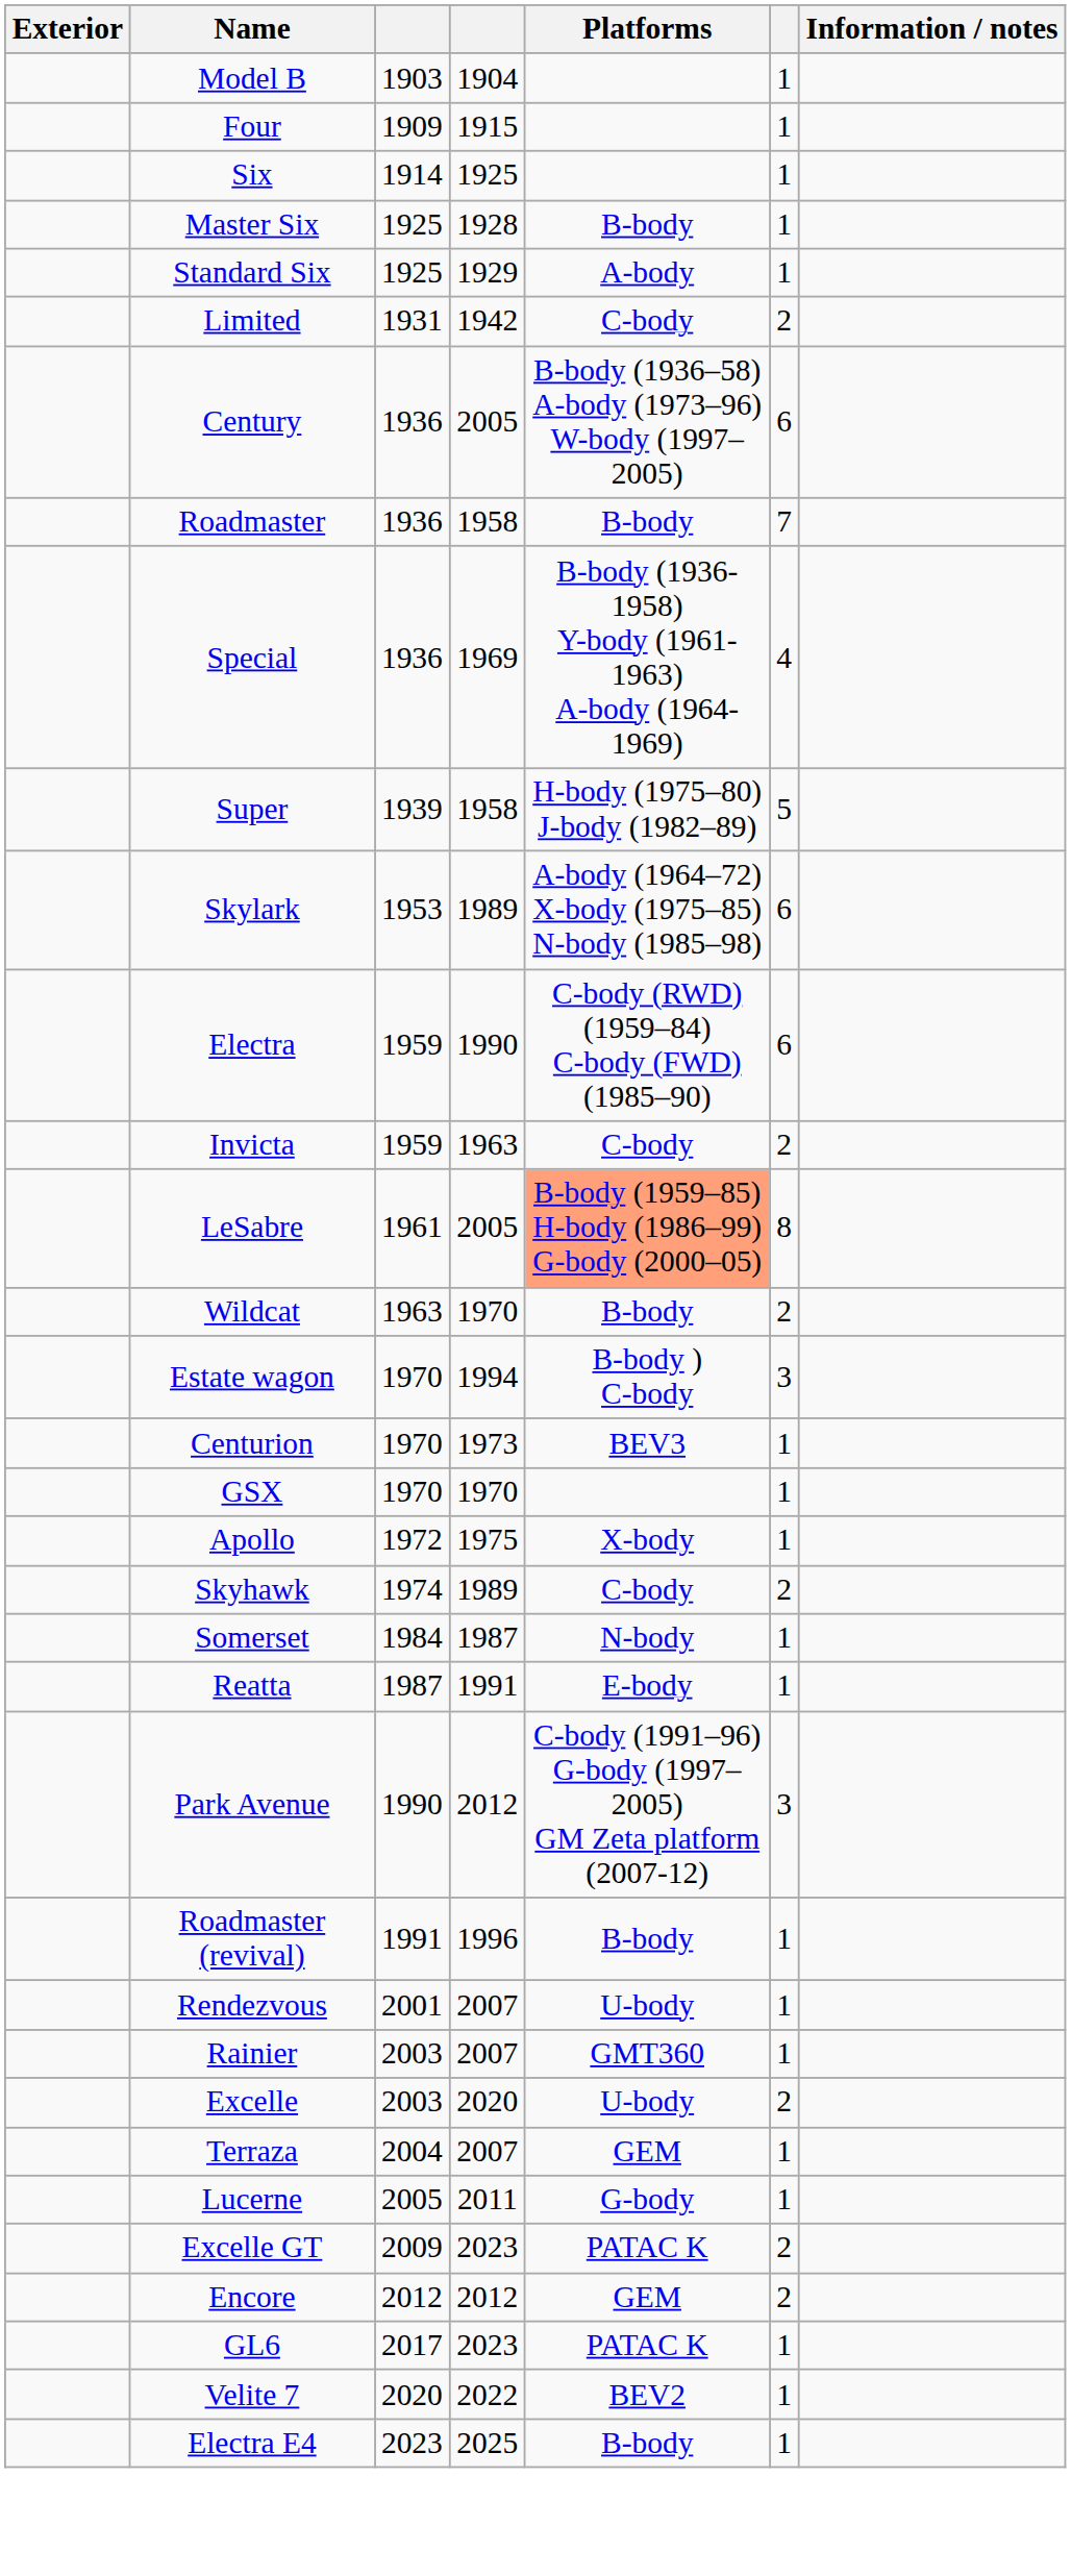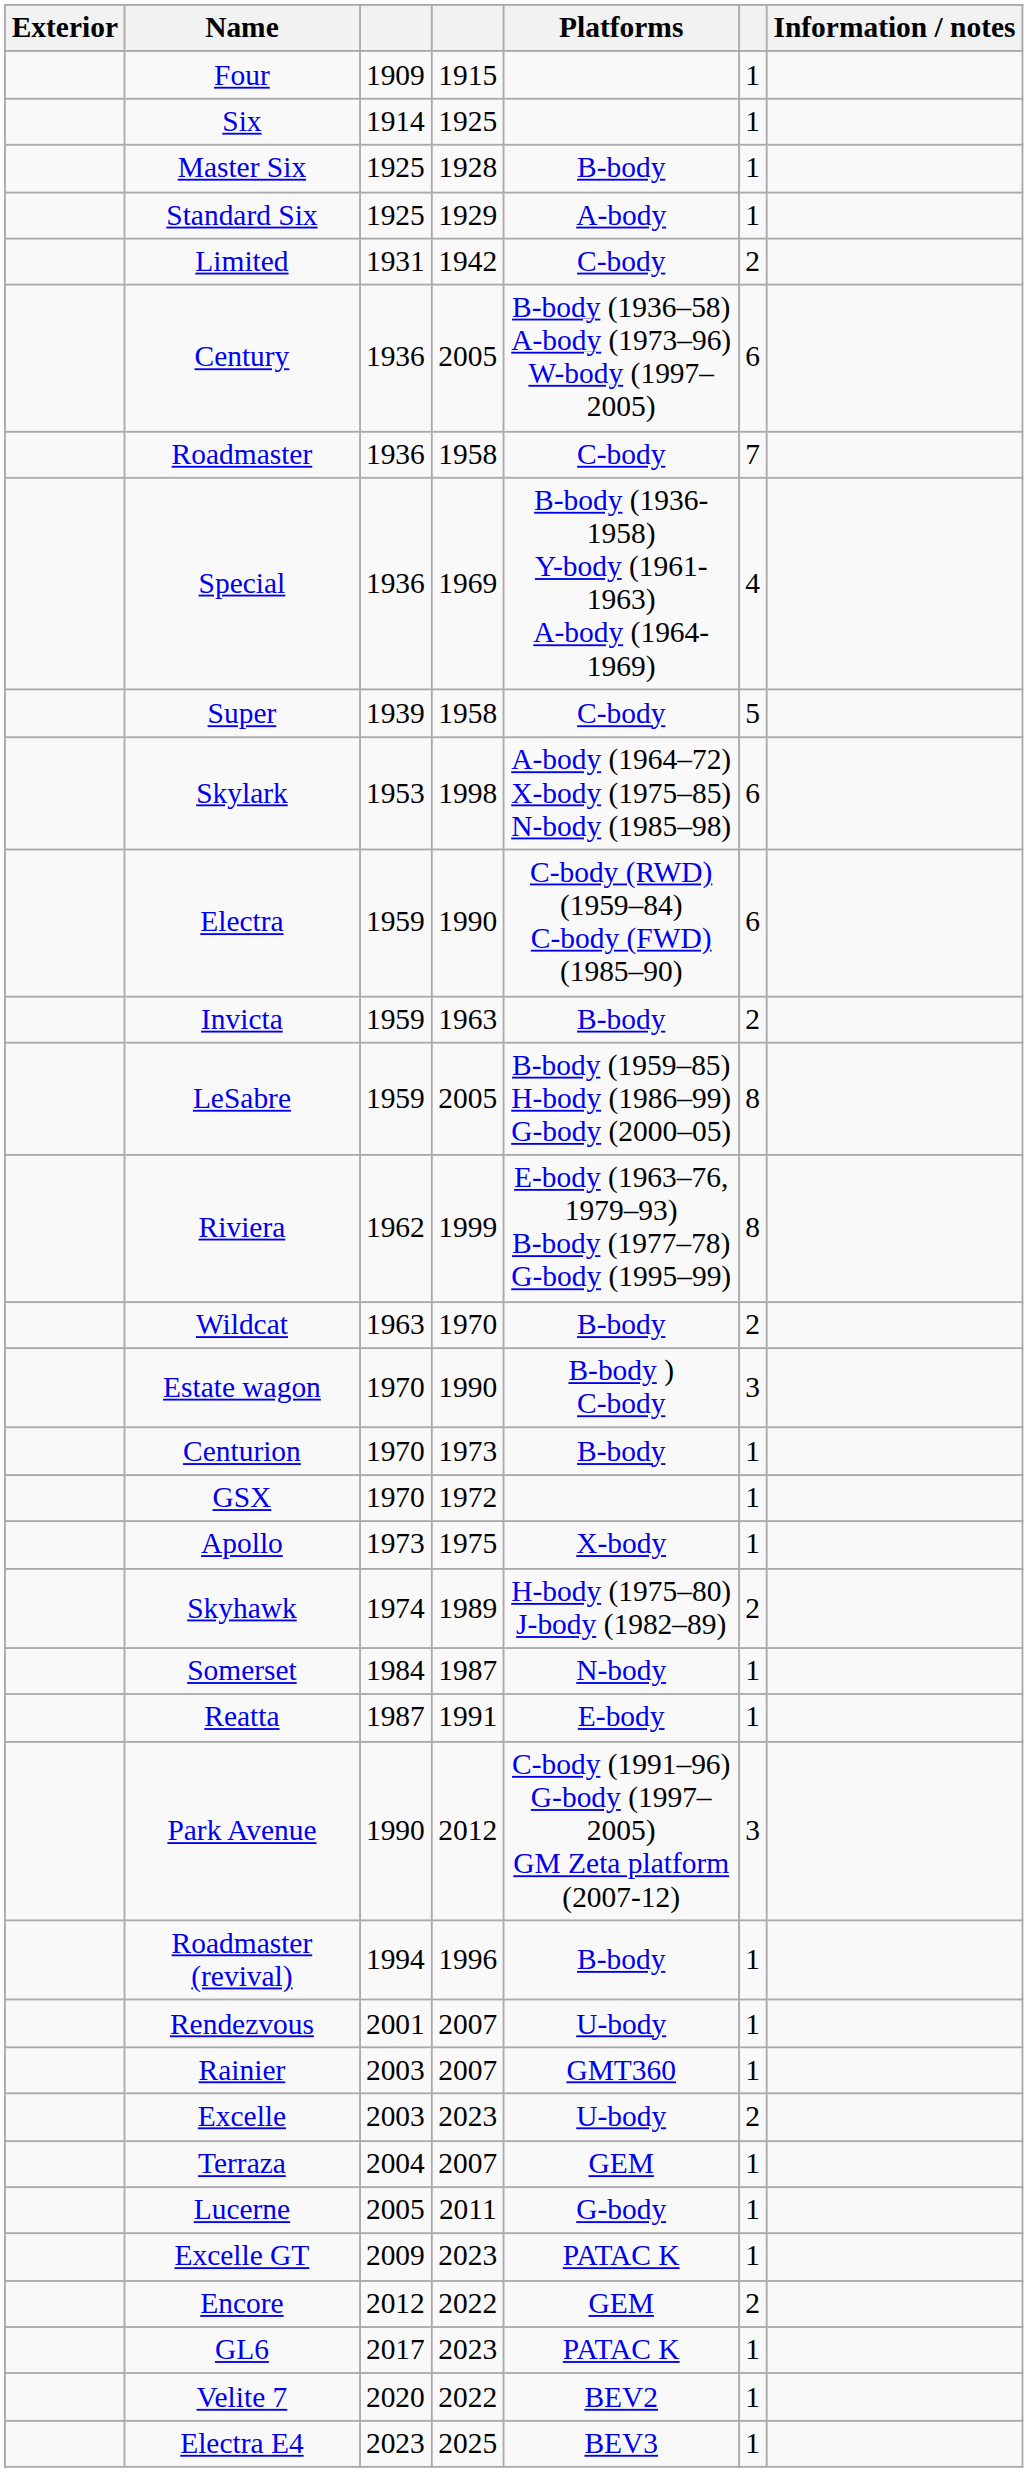- row: Model B | 1903 | 1904 | 1
Roadmaster | Platforms: B-body -> C-body
Super | Platforms: H-body (1975–80) J-body (1982–89) -> C-body
Skylark | column 4: 1989 -> 1998
Invicta | Platforms: C-body -> B-body
LeSabre | column 3: 1961 -> 1959
LeSabre | Platforms: lightsalmon background -> no background
+ row: Riviera | 1962 | 1999 | E-body (1963–76, 1979–93) B-body (1977–78) G-body (1995–99) | 8
Estate wagon | column 4: 1994 -> 1990
Centurion | Platforms: BEV3 -> B-body
GSX | column 4: 1970 -> 1972
Apollo | column 3: 1972 -> 1973
Skyhawk | Platforms: C-body -> H-body (1975–80) J-body (1982–89)
Roadmaster (revival) | column 3: 1991 -> 1994
Excelle | column 4: 2020 -> 2023
Excelle GT | column 6: 2 -> 1
Encore | column 4: 2012 -> 2022
Electra E4 | Platforms: B-body -> BEV3
